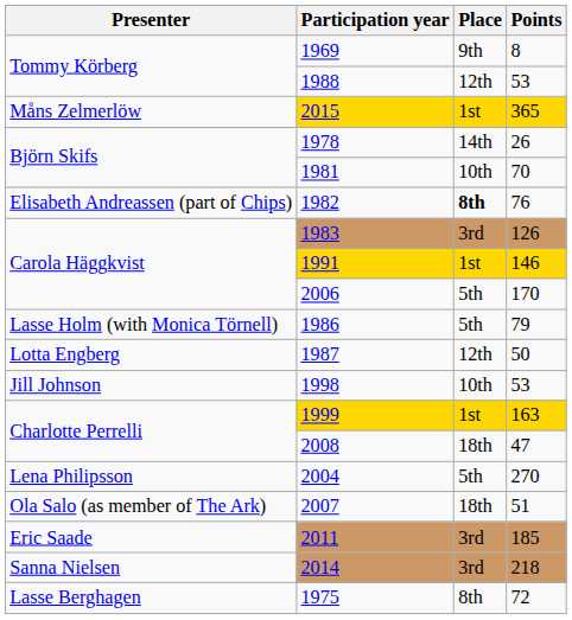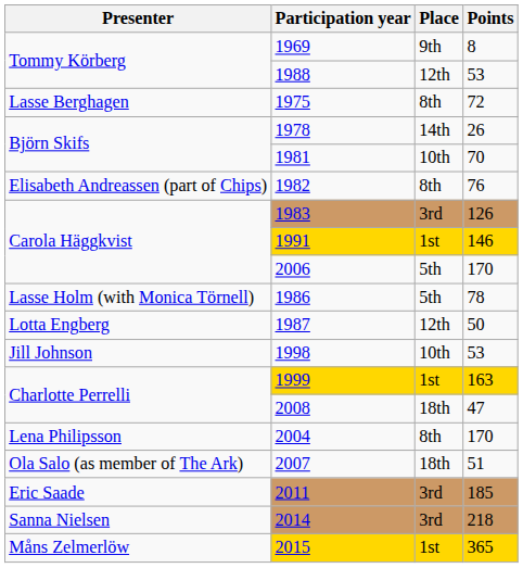rows swapped: 1975 <-> 2015
1982 | Place: bold -> normal
1986 | Points: 79 -> 78
2004 | Place: 5th -> 8th
2004 | Points: 270 -> 170
